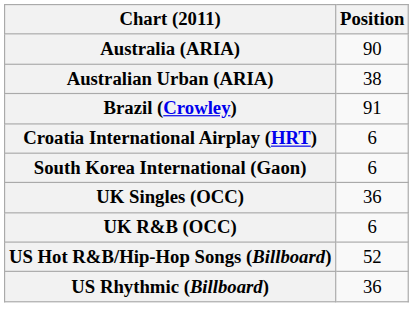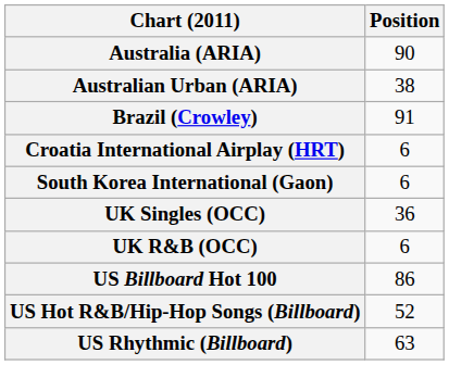+ row: US Billboard Hot 100 | 86
US Rhythmic (Billboard) | Position: 36 -> 63
